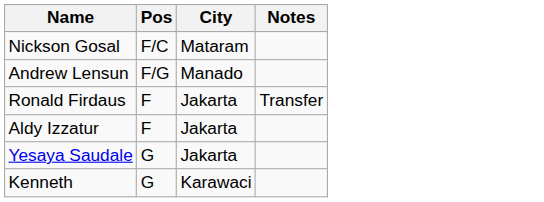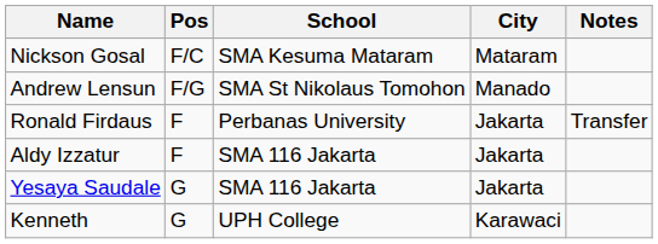+ column: School | SMA Kesuma Mataram | SMA St Nikolaus Tomohon | Perbanas University | SMA 116 Jakarta | SMA 116 Jakarta | UPH College
